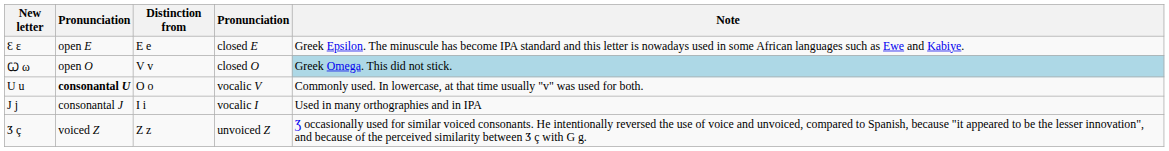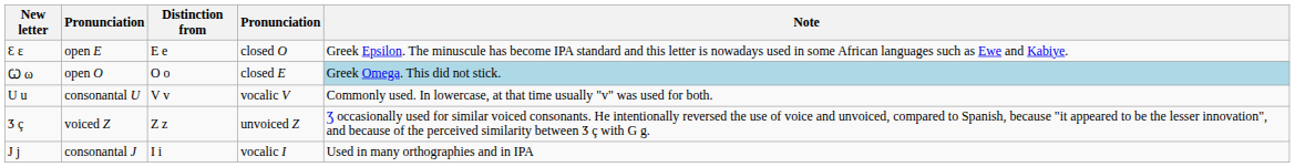Ɛ ε | column 4: closed E -> closed O
Ꞷ ω | Distinction from: V v -> O o
Ꞷ ω | column 4: closed O -> closed E
U u | column 2: bold -> normal
U u | Distinction from: O o -> V v
rows swapped: J j <-> Ӡ ç
